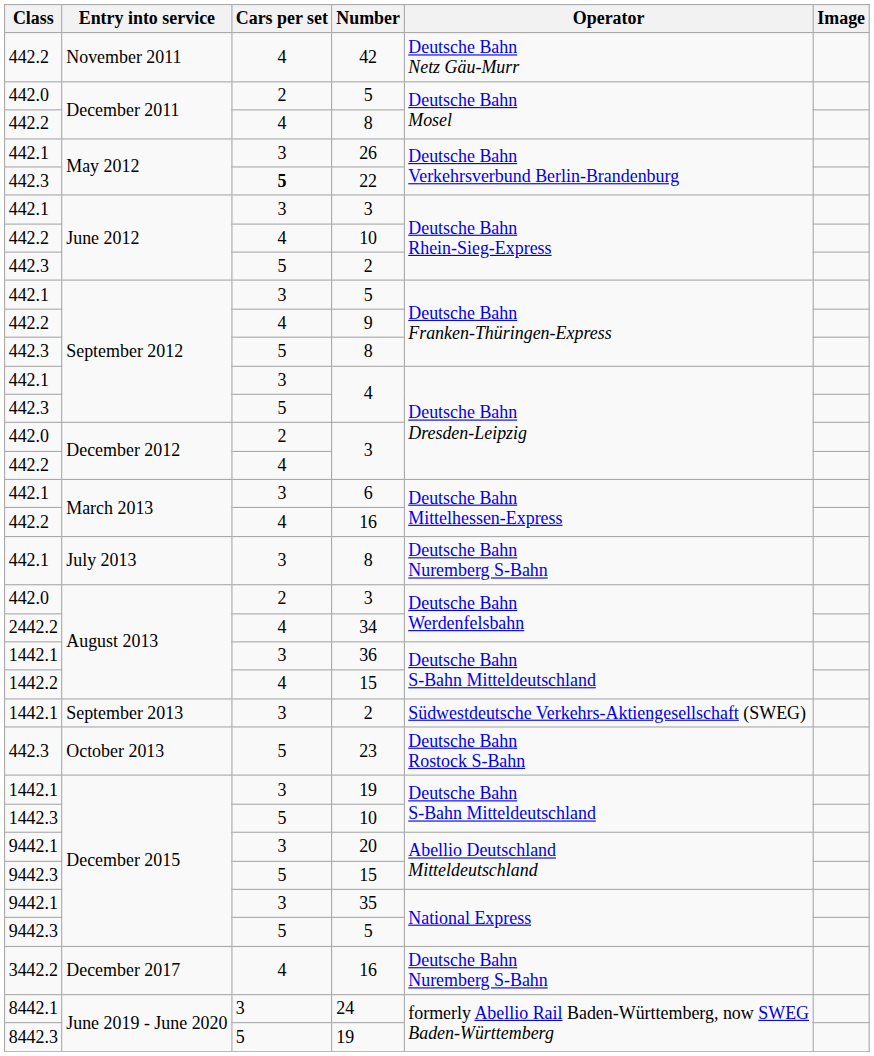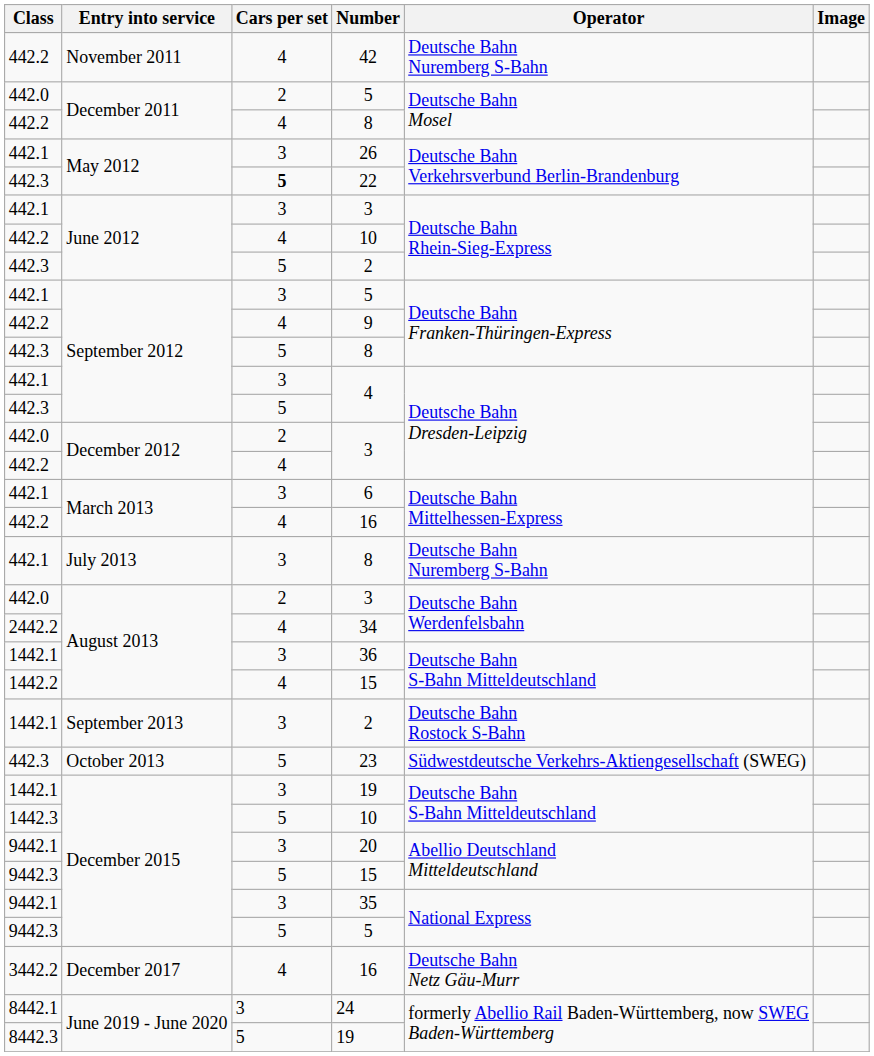42 | Operator: Deutsche Bahn Netz Gäu-Murr -> Deutsche Bahn Nuremberg S-Bahn
1442.1 / 2 | Operator: Südwestdeutsche Verkehrs-Aktiengesellschaft (SWEG) -> Deutsche Bahn Rostock S-Bahn
23 | Operator: Deutsche Bahn Rostock S-Bahn -> Südwestdeutsche Verkehrs-Aktiengesellschaft (SWEG)
3442.2 / 16 | Operator: Deutsche Bahn Nuremberg S-Bahn -> Deutsche Bahn Netz Gäu-Murr
